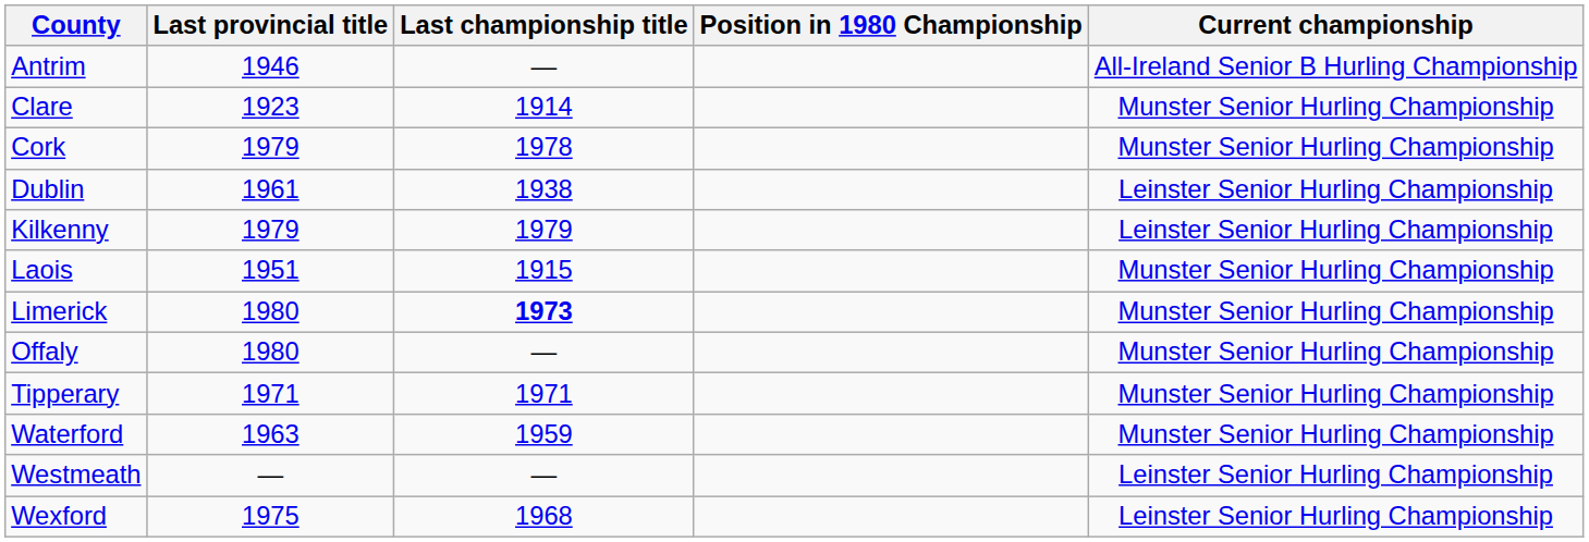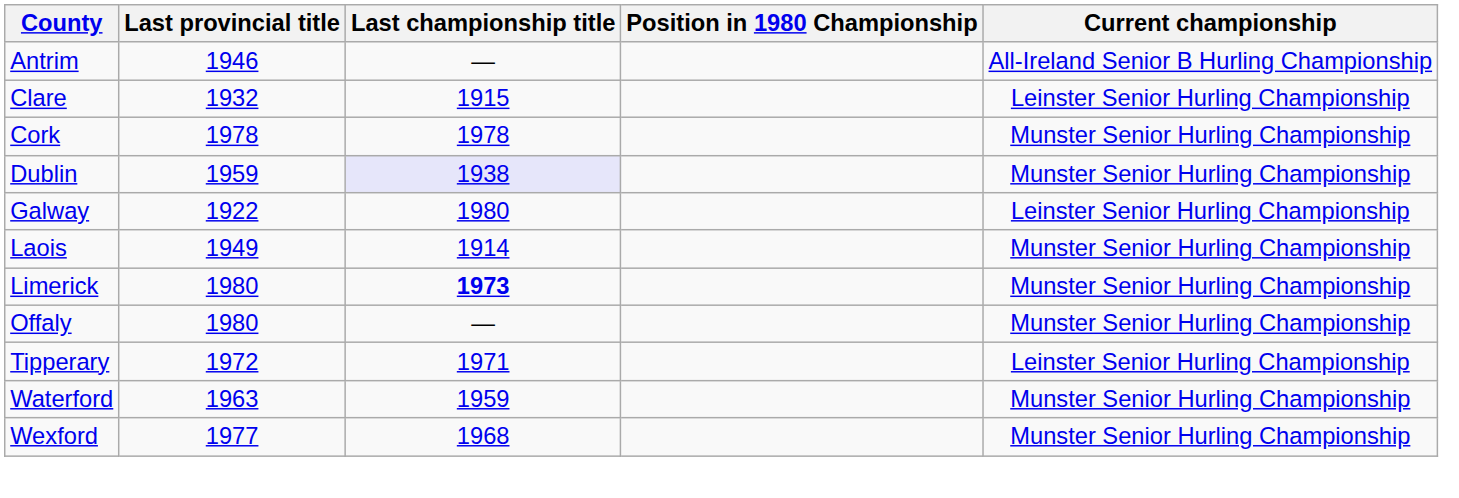Clare | Last provincial title: 1923 -> 1932
Clare | Last championship title: 1914 -> 1915
Clare | Current championship: Munster Senior Hurling Championship -> Leinster Senior Hurling Championship
Cork | Last provincial title: 1979 -> 1978
Dublin | Last provincial title: 1961 -> 1959
Dublin | Last championship title: no background -> lavender background
Dublin | Current championship: Leinster Senior Hurling Championship -> Munster Senior Hurling Championship
+ row: Galway | 1922 | 1980 | Leinster Senior Hurling Championship
- row: Kilkenny | 1979 | 1979 | Leinster Senior Hurling Championship
Laois | Last provincial title: 1951 -> 1949
Laois | Last championship title: 1915 -> 1914
Tipperary | Last provincial title: 1971 -> 1972
Tipperary | Current championship: Munster Senior Hurling Championship -> Leinster Senior Hurling Championship
- row: Westmeath | — | — | Leinster Senior Hurling Championship
Wexford | Last provincial title: 1975 -> 1977
Wexford | Current championship: Leinster Senior Hurling Championship -> Munster Senior Hurling Championship
